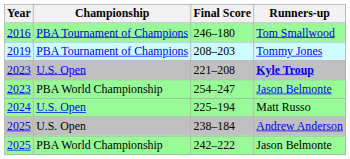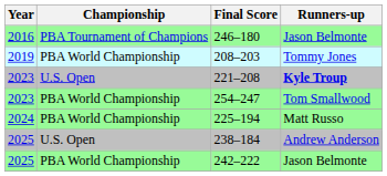246–180 | Runners-up: Tom Smallwood -> Jason Belmonte
208–203 | Championship: PBA Tournament of Champions -> PBA World Championship
254–247 | Runners-up: Jason Belmonte -> Tom Smallwood
225–194 | Championship: U.S. Open -> PBA World Championship
